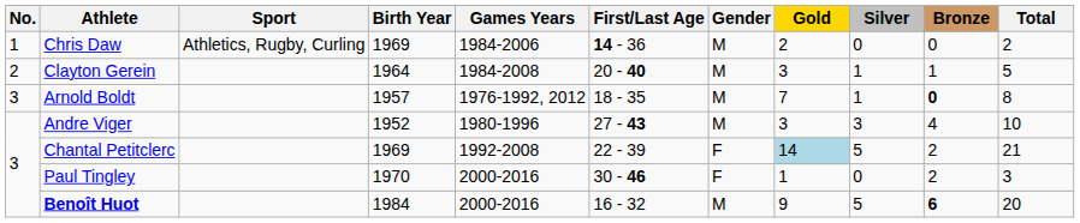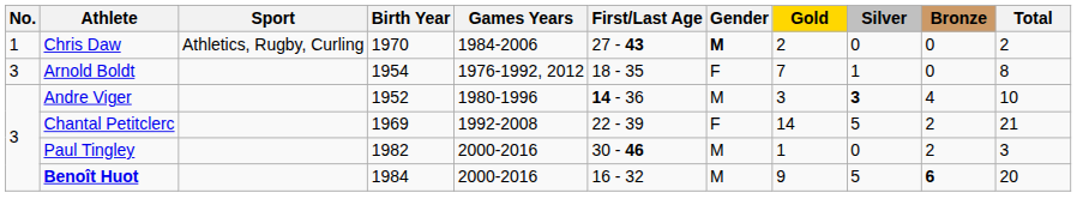Chris Daw | Birth Year: 1969 -> 1970
Chris Daw | First/Last Age: 14 - 36 -> 27 - 43
Chris Daw | Gender: normal -> bold
- row: 2 | Clayton Gerein | 1964 | 1984-2008 | 20 - 40 | M | 3 | 1 | 1 | 5
Arnold Boldt | Birth Year: 1957 -> 1954
Arnold Boldt | Gender: M -> F
Arnold Boldt | Bronze: bold -> normal
Andre Viger | First/Last Age: 27 - 43 -> 14 - 36
Andre Viger | Silver: normal -> bold
Chantal Petitclerc | Gold: lightblue background -> no background
Paul Tingley | Birth Year: 1970 -> 1982
Paul Tingley | Gender: F -> M
